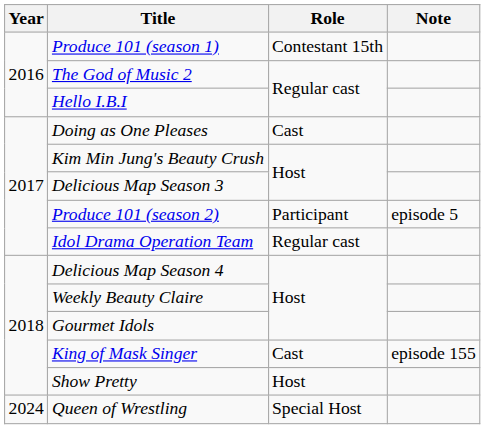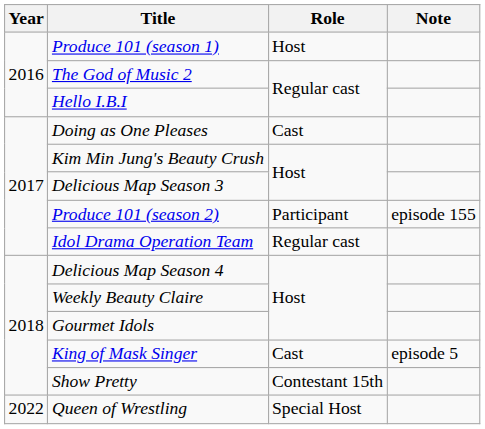Produce 101 (season 1) | Role: Contestant 15th -> Host
Produce 101 (season 2) | Note: episode 5 -> episode 155
King of Mask Singer | Note: episode 155 -> episode 5
Show Pretty | Role: Host -> Contestant 15th
Queen of Wrestling | Year: 2024 -> 2022
